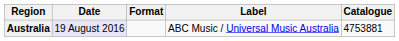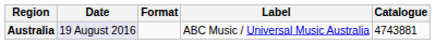Australia | Catalogue: 4753881 -> 4743881
